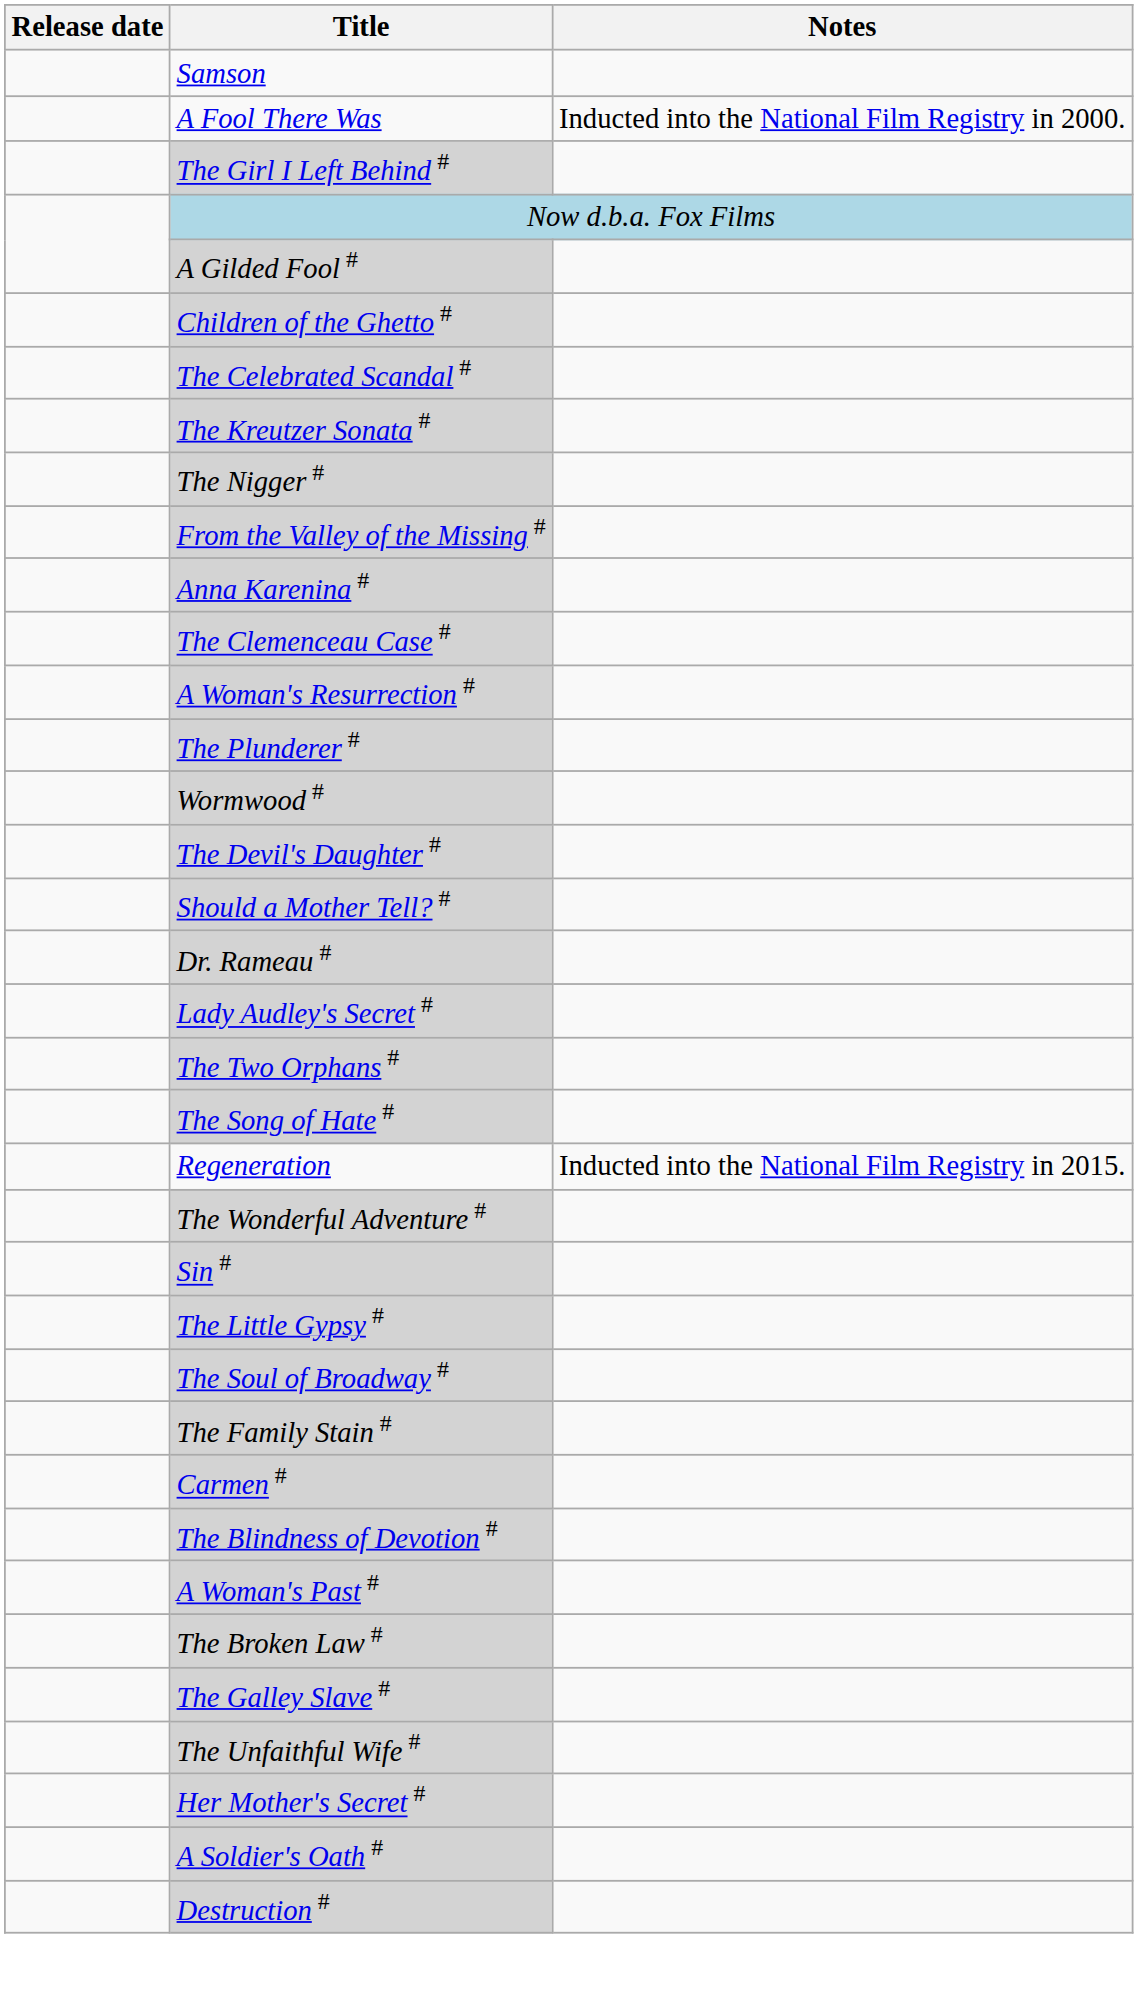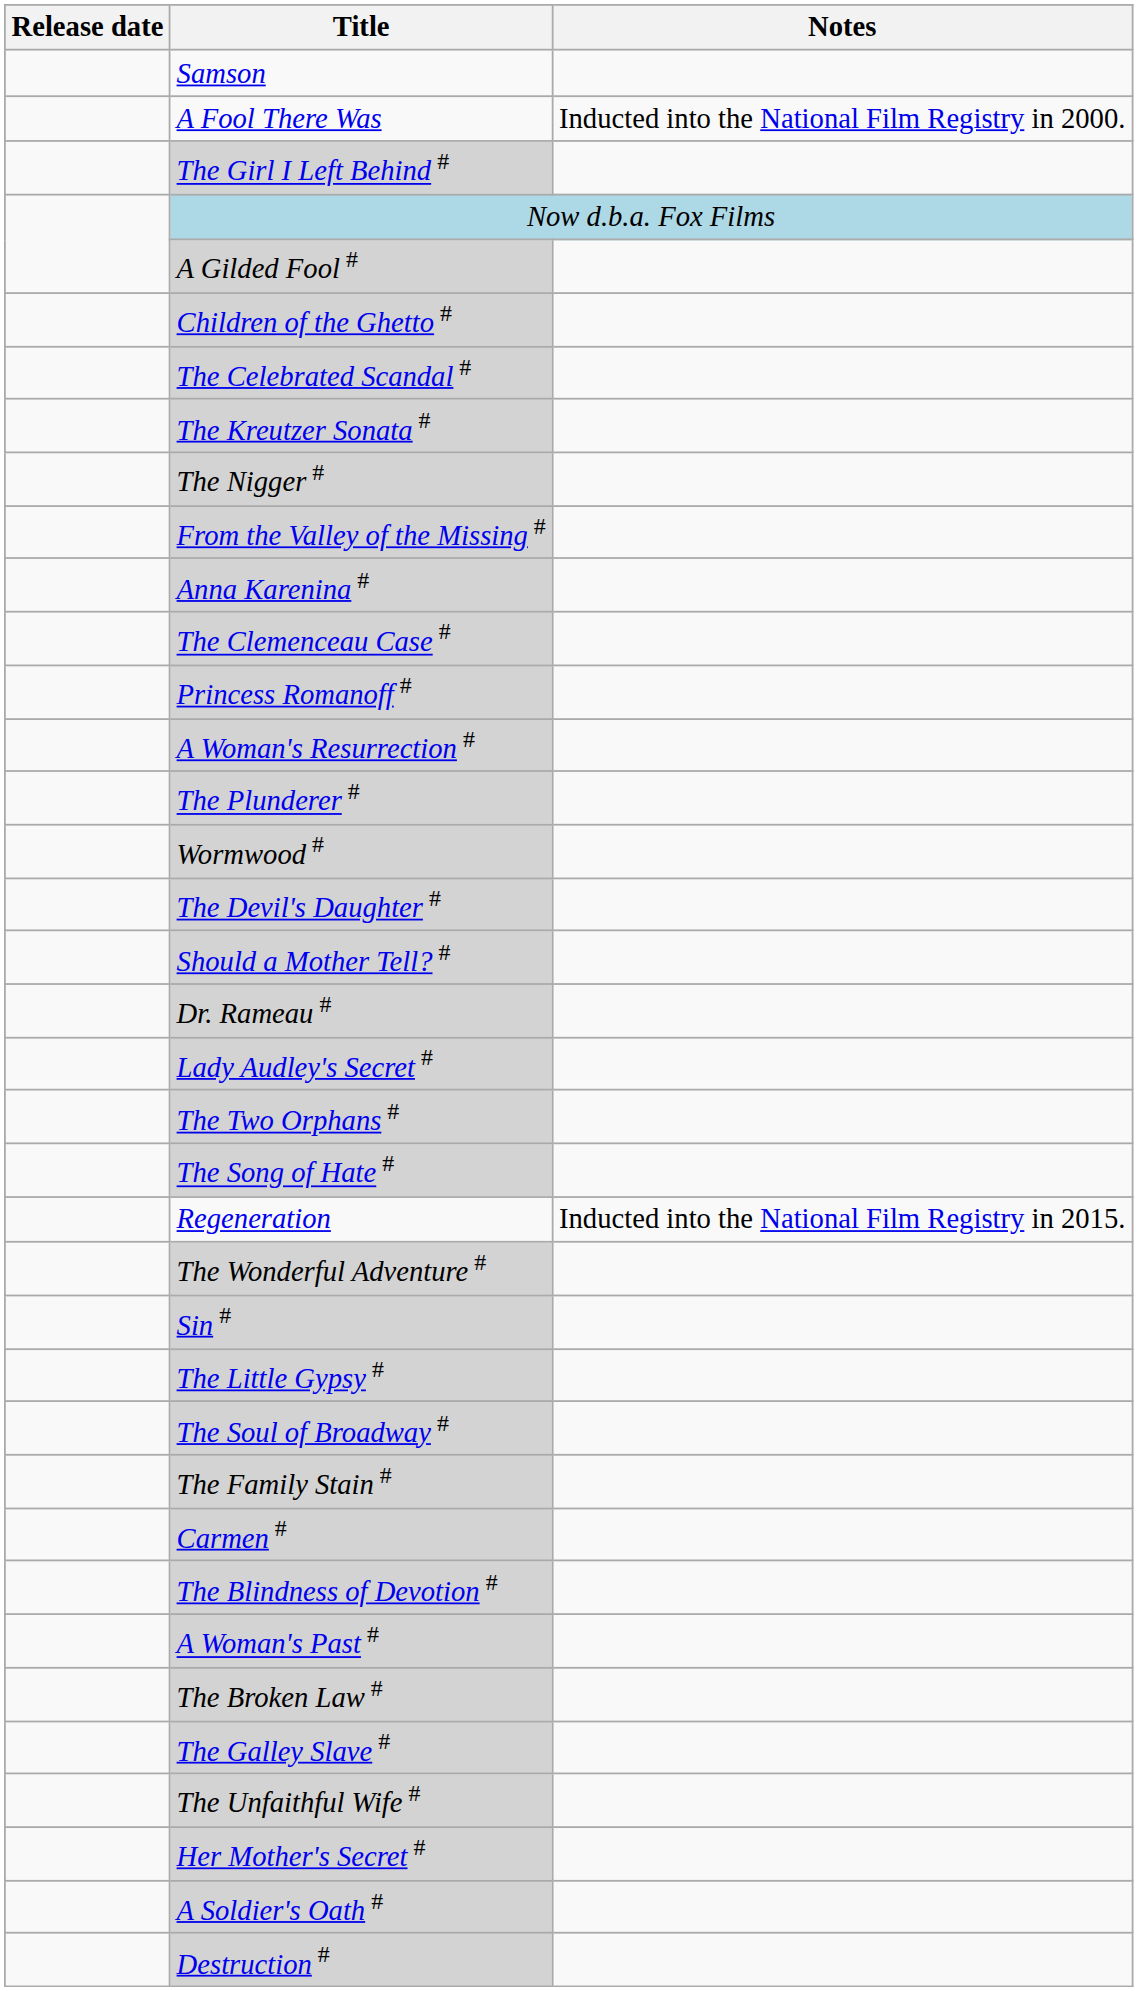+ row: Princess Romanoff #
